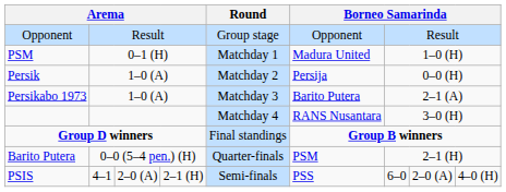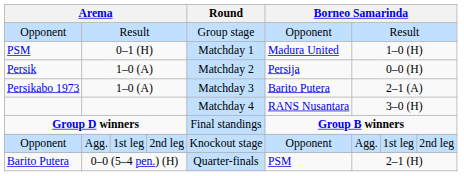+ row: Opponent | Agg. | 1st leg | 2nd leg | Knockout stage | Opponent | Agg. | 1st leg | 2nd leg
- row: PSIS | 4–1 | 2–0 (A) | 2–1 (H) | Semi-finals | PSS | 6–0 | 2–0 (A) | 4–0 (H)
